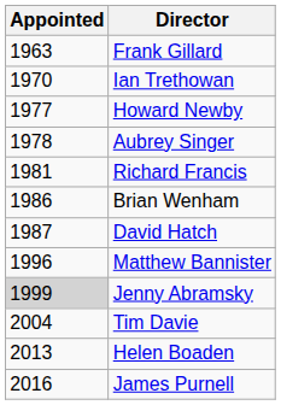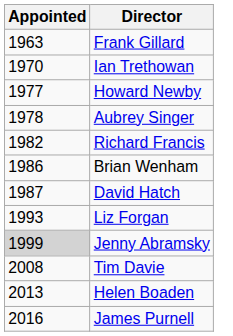Richard Francis | Appointed: 1981 -> 1982
+ row: 1993 | Liz Forgan
- row: 1996 | Matthew Bannister
Tim Davie | Appointed: 2004 -> 2008
